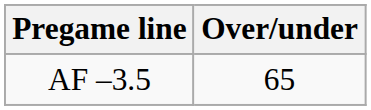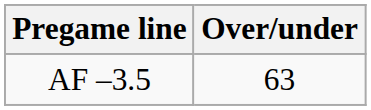AF –3.5 | Over/under: 65 -> 63
